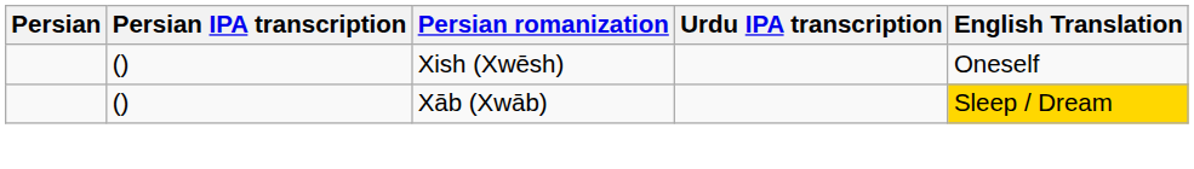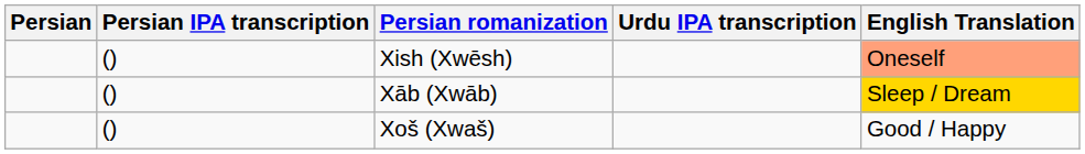Xish (Xwēsh) | English Translation: no background -> lightsalmon background
+ row: () | Xoš (Xwaš) | Good / Happy
